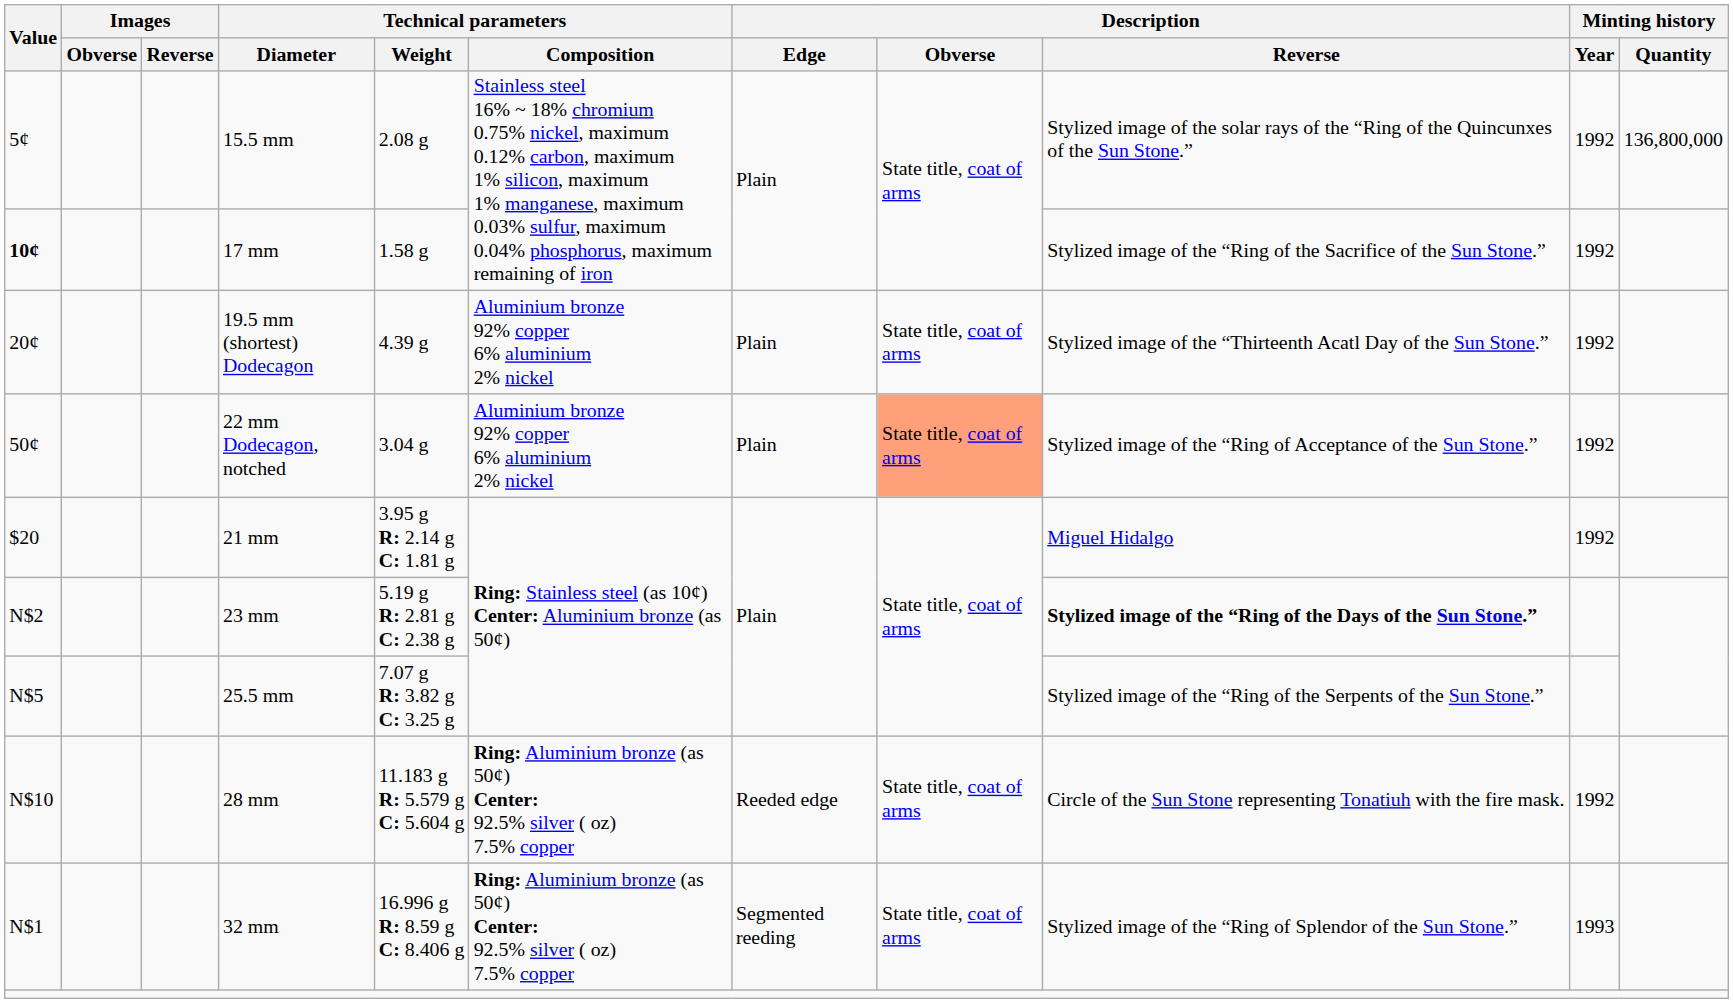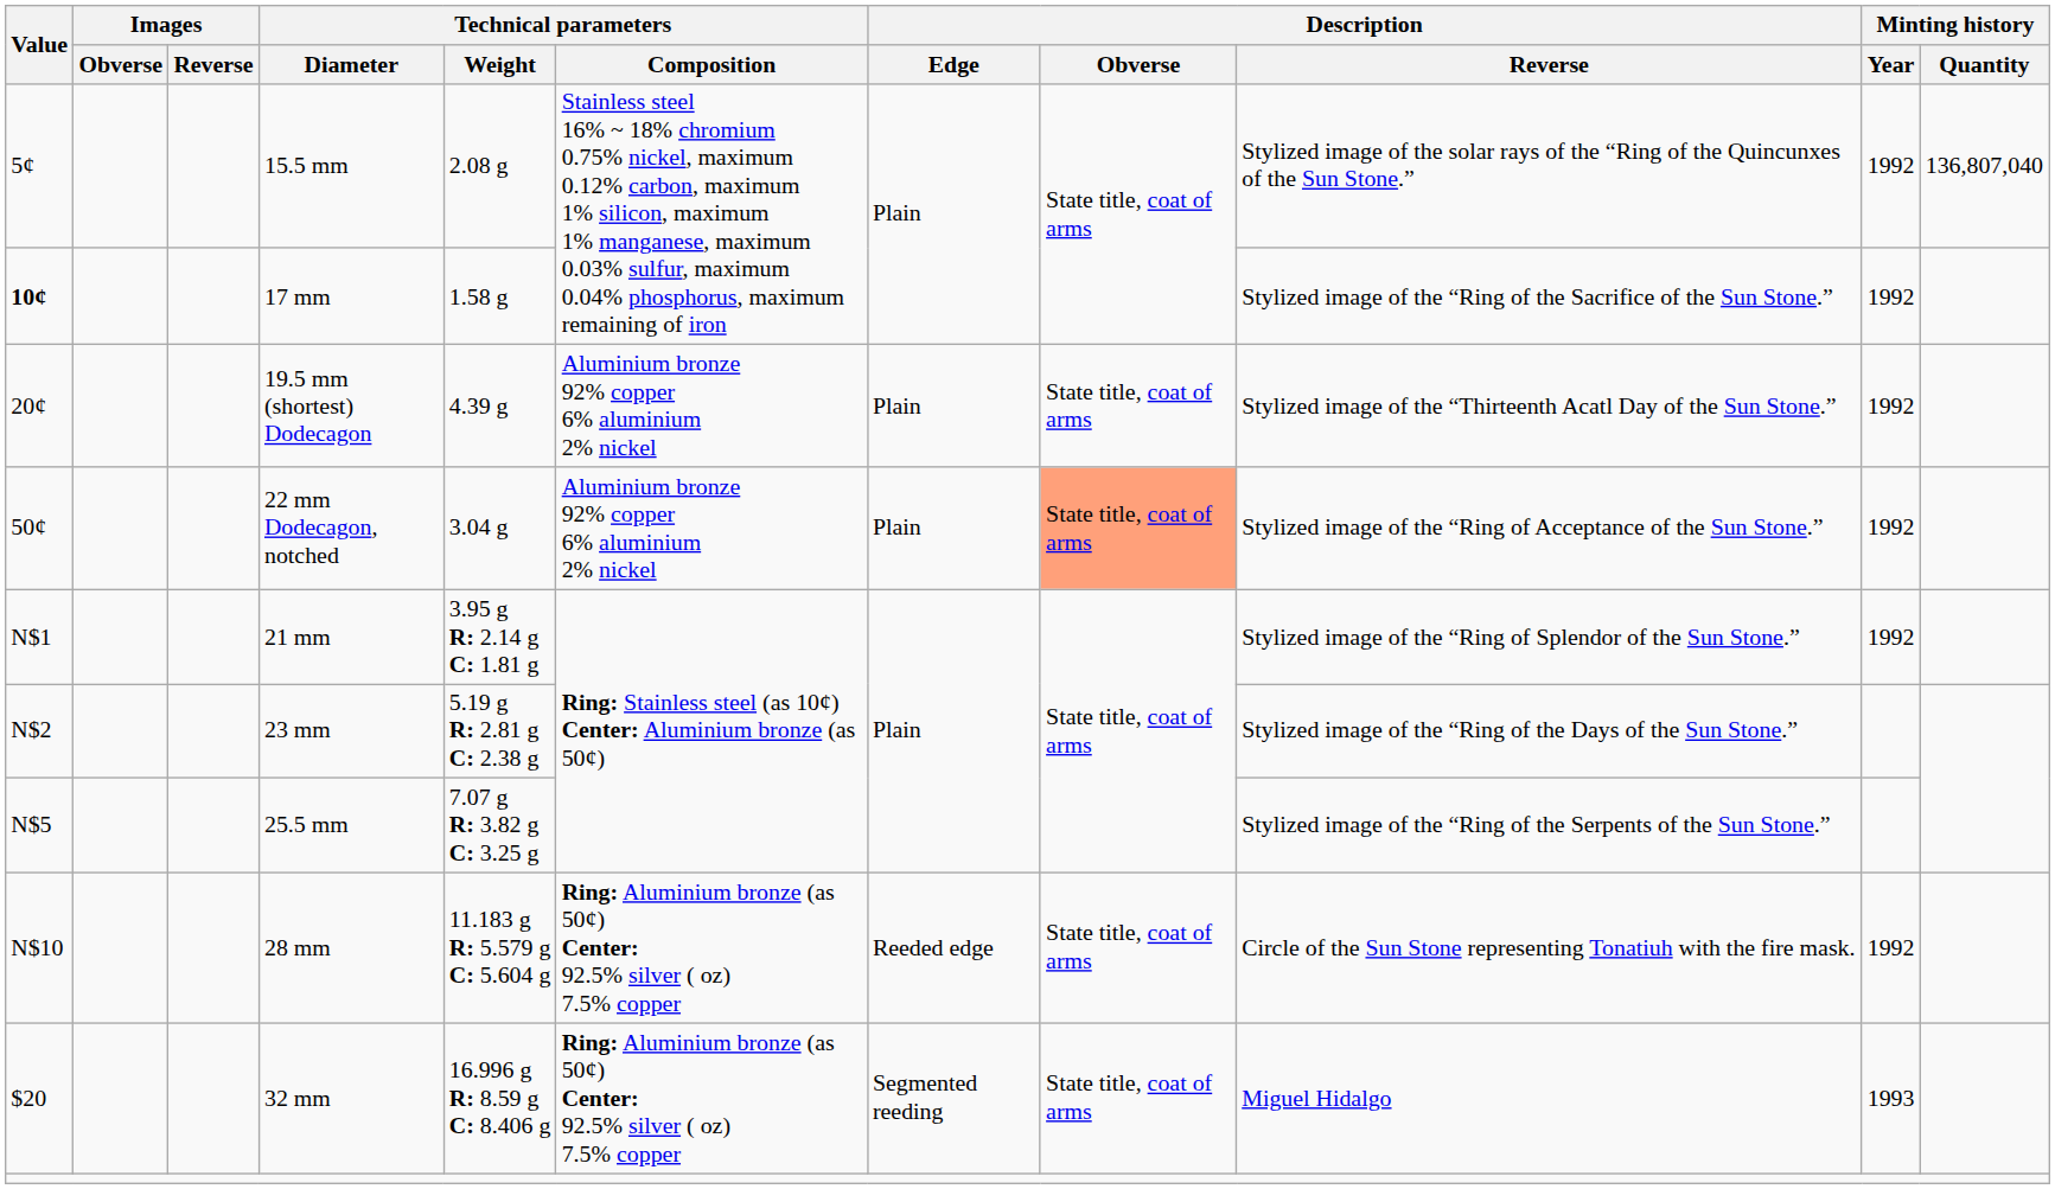15.5 mm | Minting history / Quantity: 136,800,000 -> 136,807,040
21 mm | Value: $20 -> N$1
21 mm | Description / Reverse: Miguel Hidalgo -> Stylized image of the “Ring of Splendor of the Sun Stone.”
23 mm | Description / Reverse: bold -> normal
32 mm | Value: N$1 -> $20
32 mm | Description / Reverse: Stylized image of the “Ring of Splendor of the Sun Stone.” -> Miguel Hidalgo
